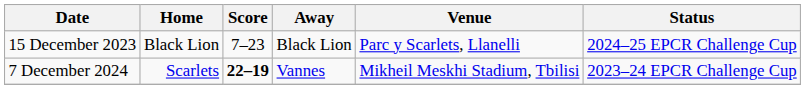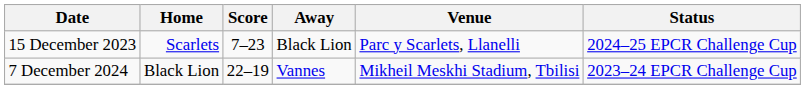15 December 2023 | Home: Black Lion -> Scarlets
7 December 2024 | Home: Scarlets -> Black Lion
7 December 2024 | Score: bold -> normal
